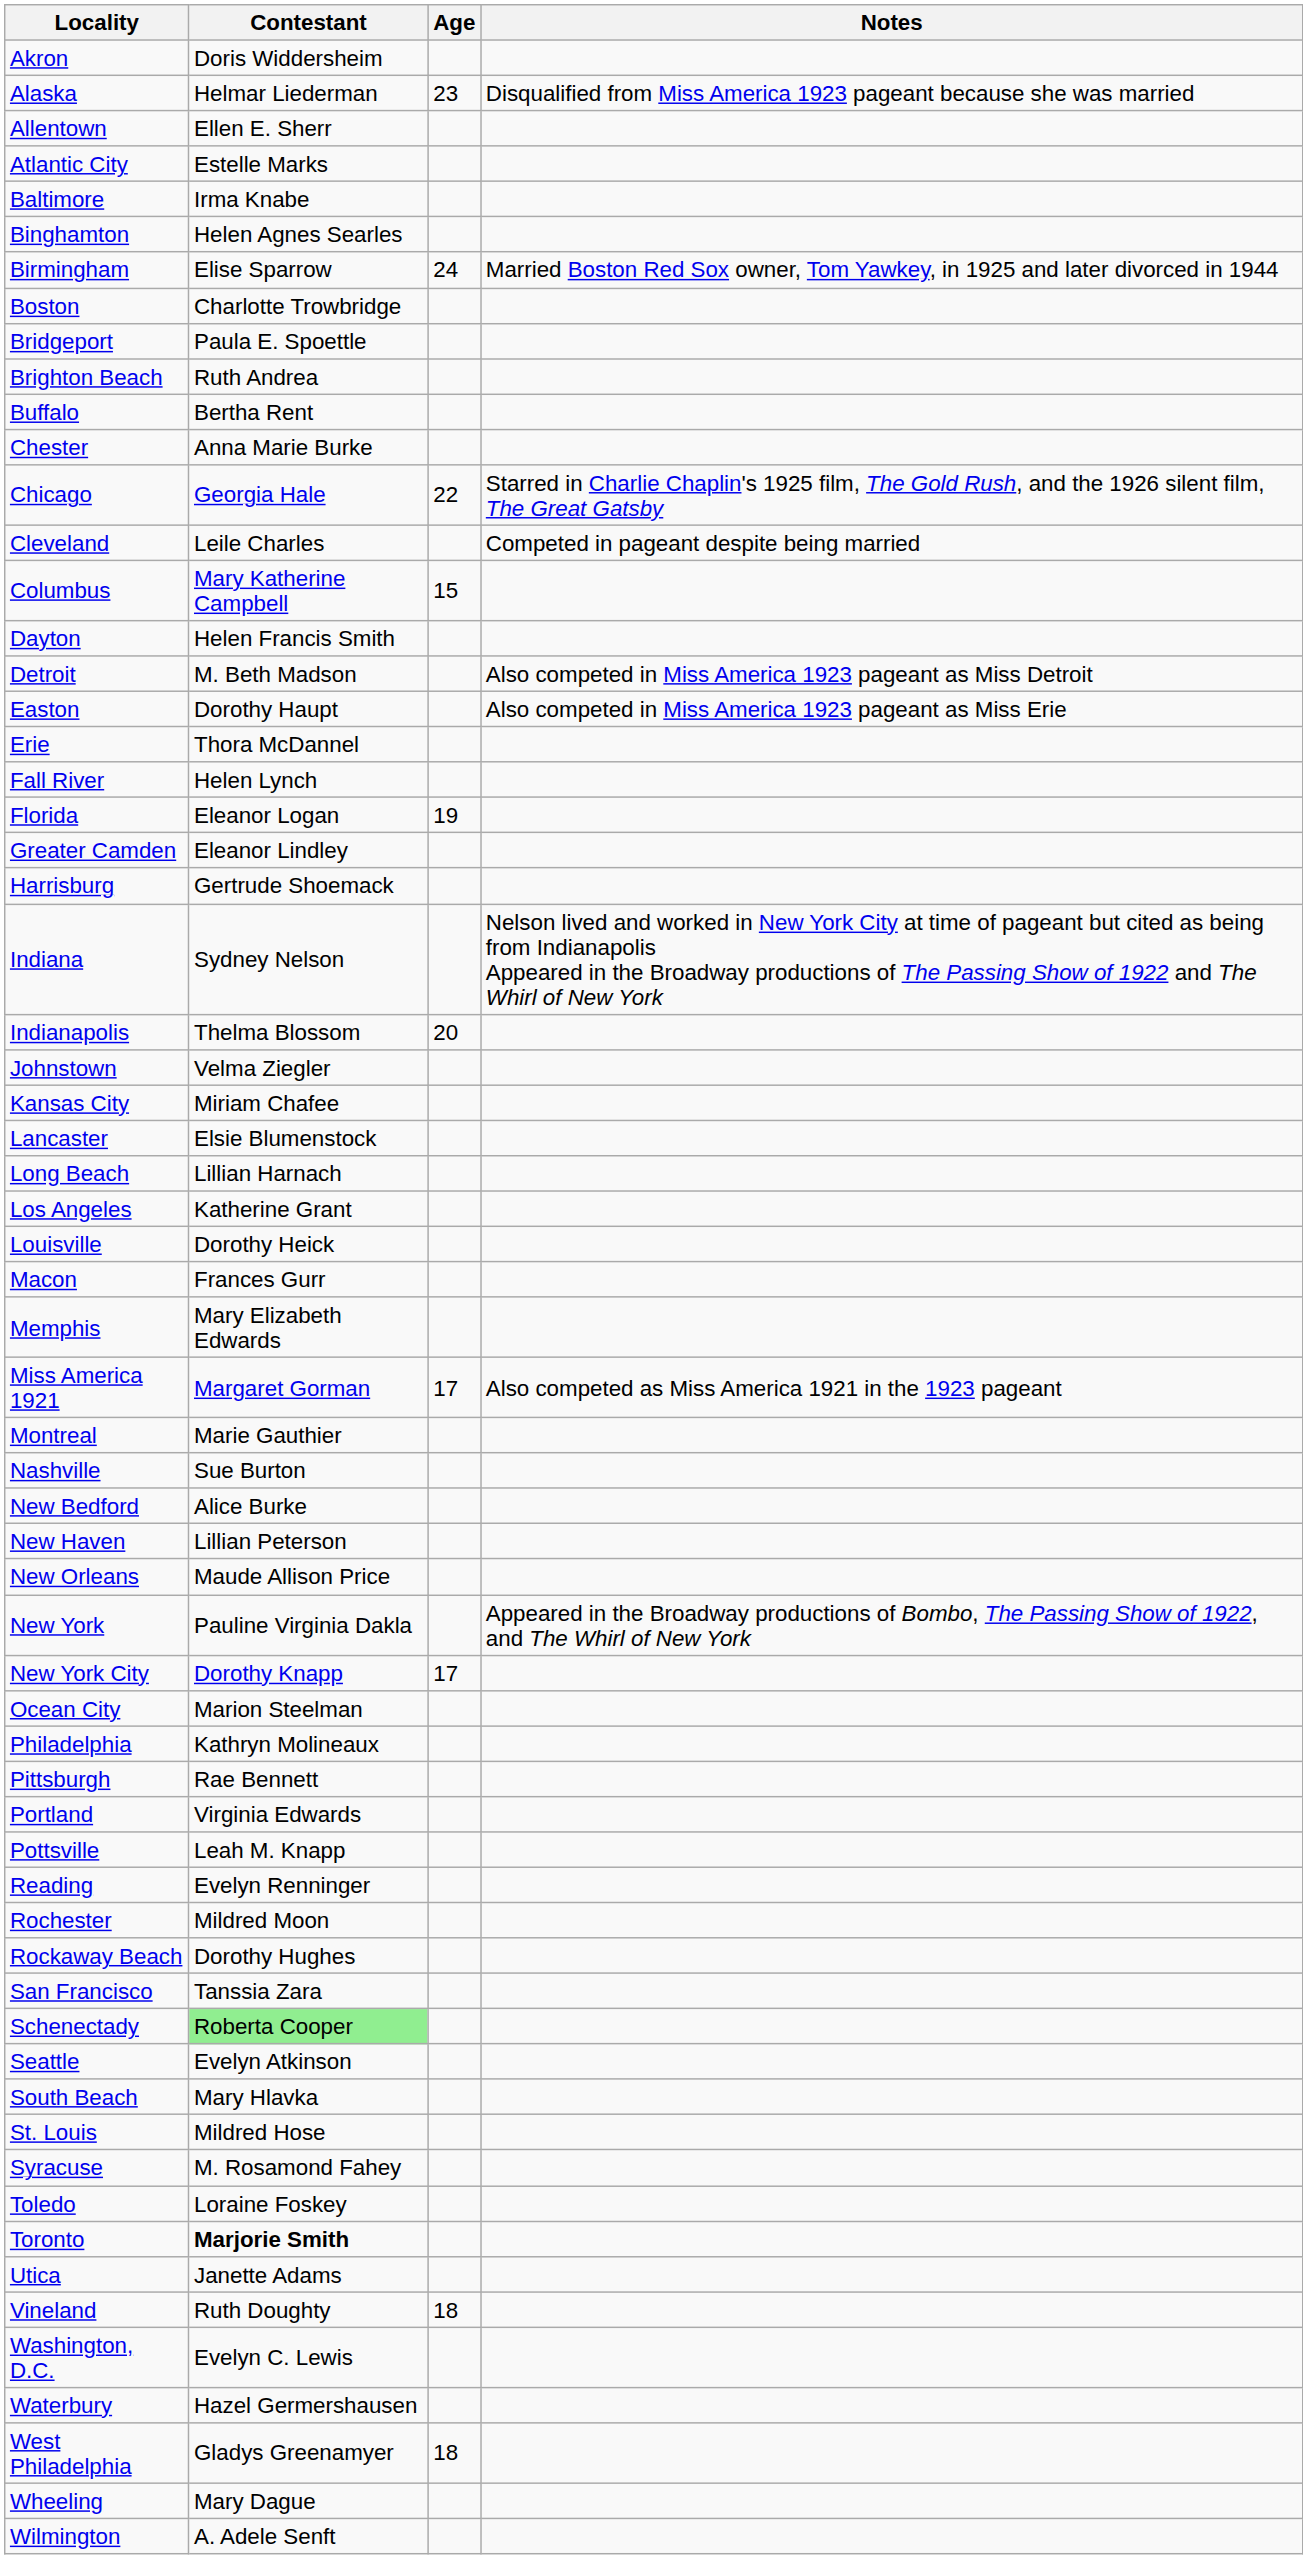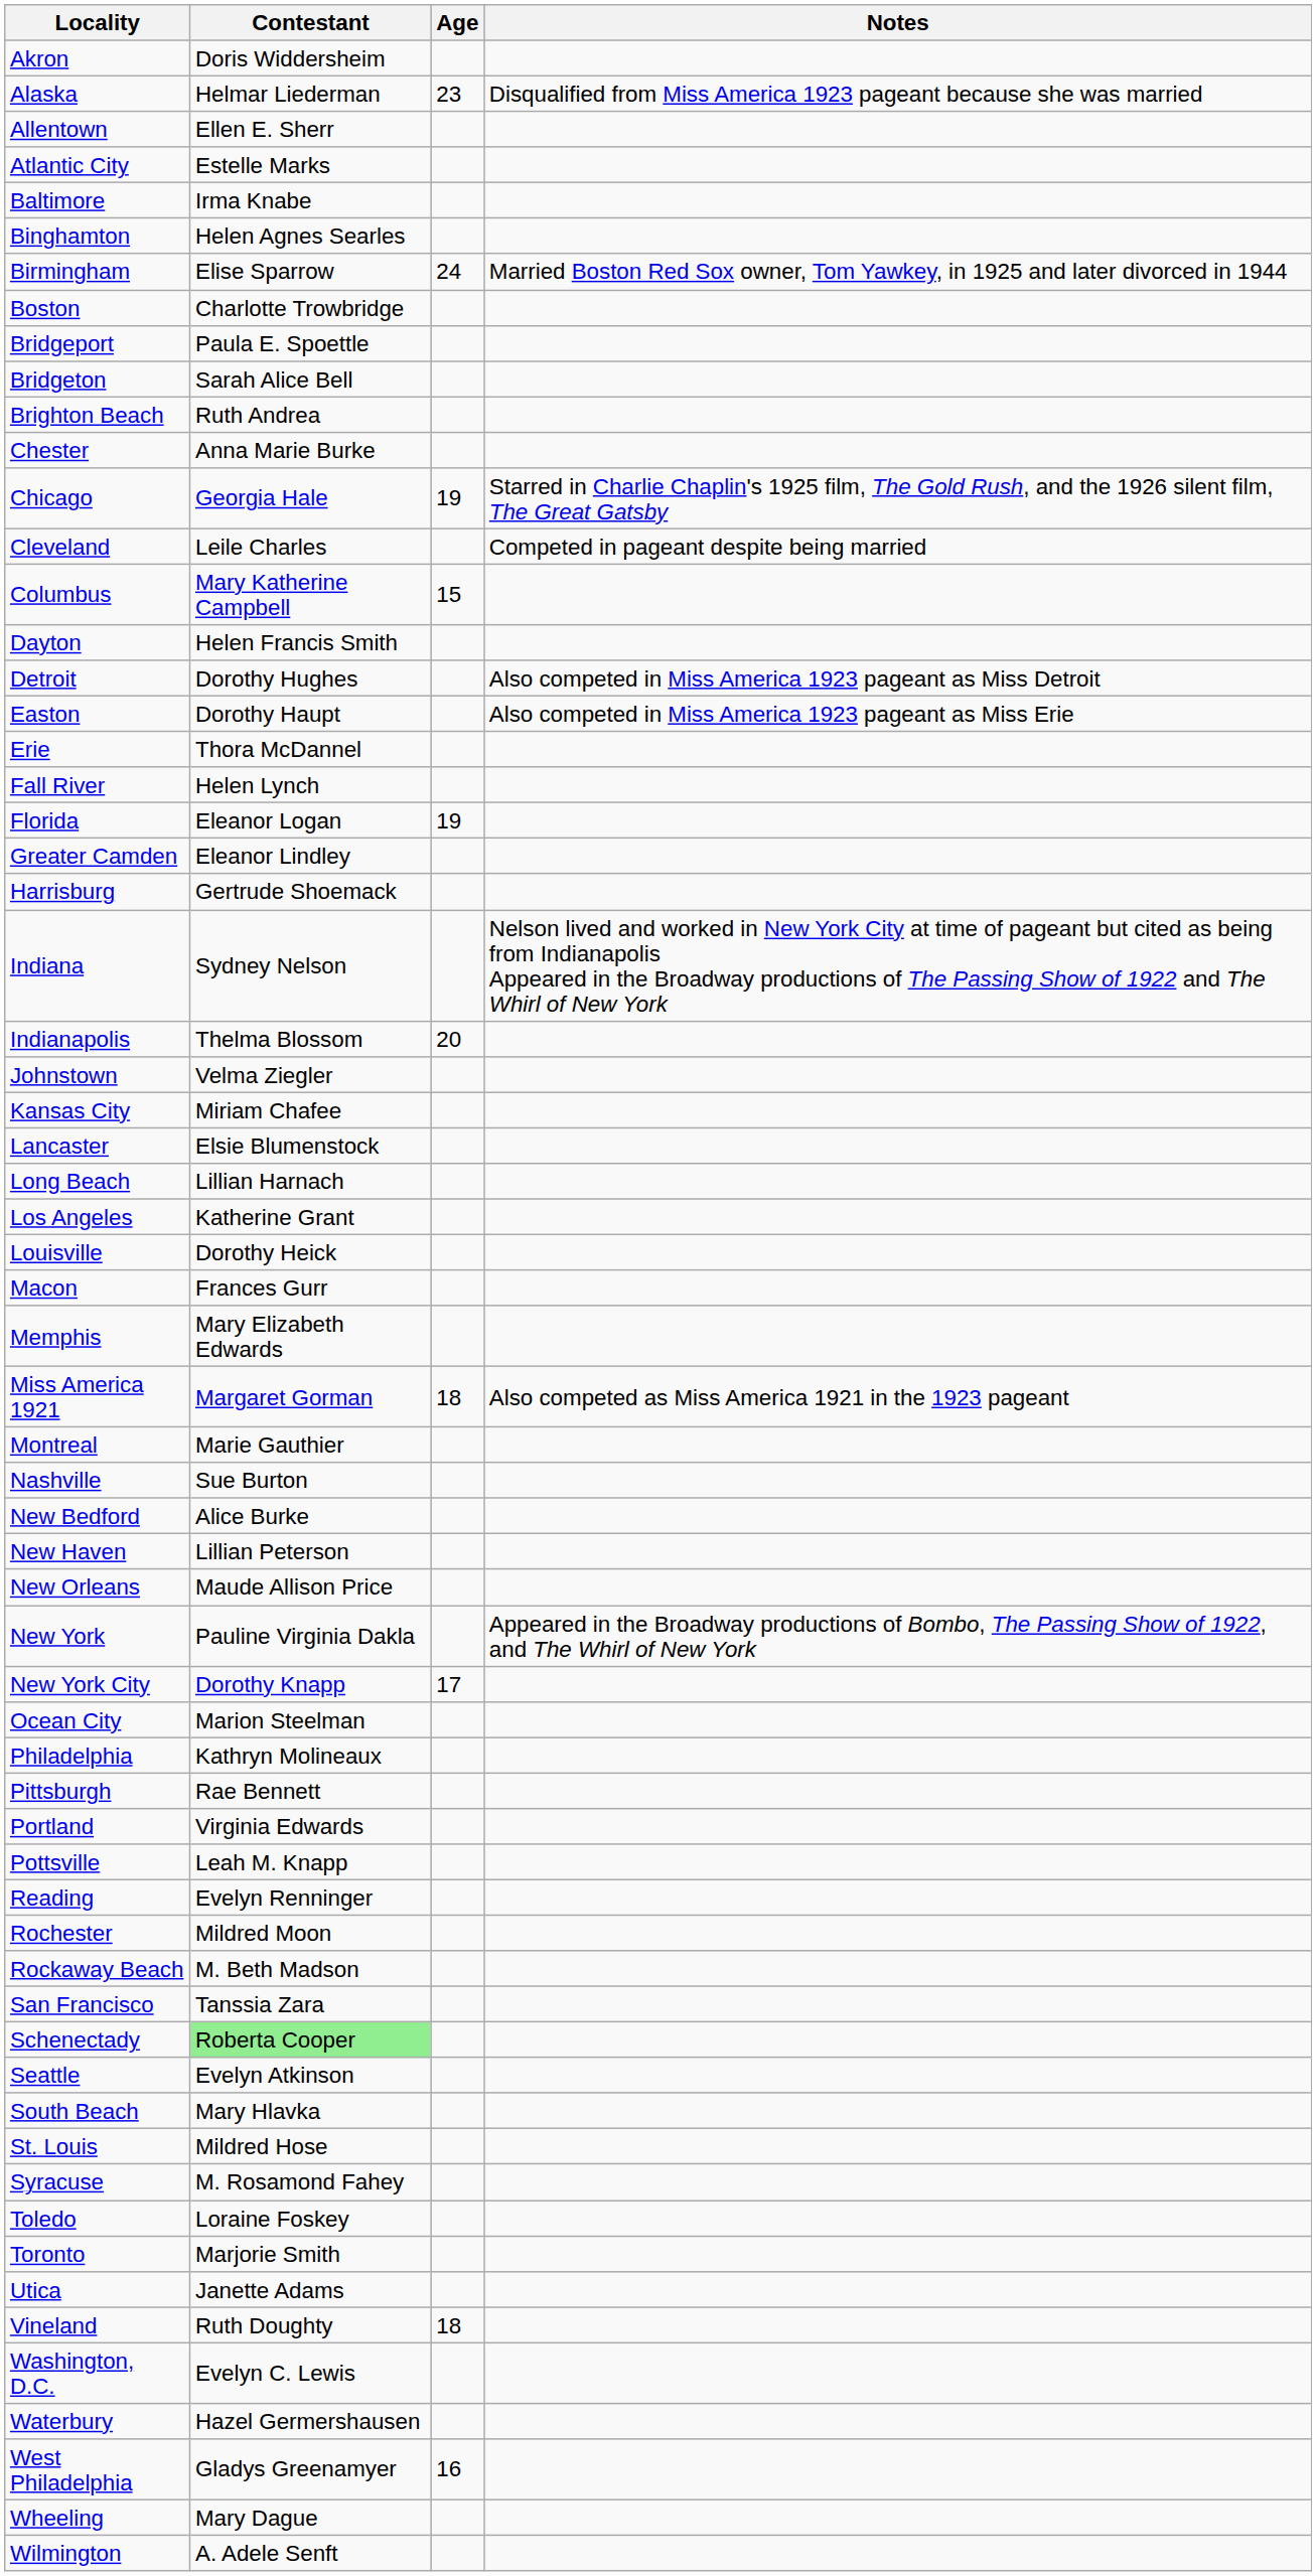+ row: Bridgeton | Sarah Alice Bell
- row: Buffalo | Bertha Rent
Chicago | Age: 22 -> 19
Detroit | Contestant: M. Beth Madson -> Dorothy Hughes
Miss America 1921 | Age: 17 -> 18
Rockaway Beach | Contestant: Dorothy Hughes -> M. Beth Madson
Toronto | Contestant: bold -> normal
West Philadelphia | Age: 18 -> 16
